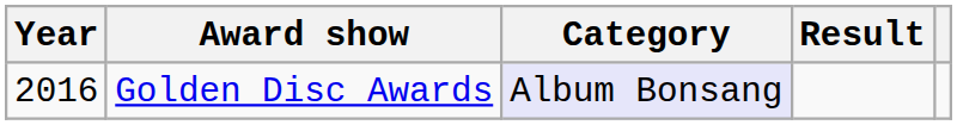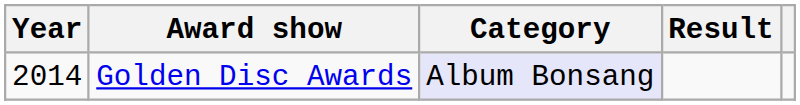Golden Disc Awards | Year: 2016 -> 2014
